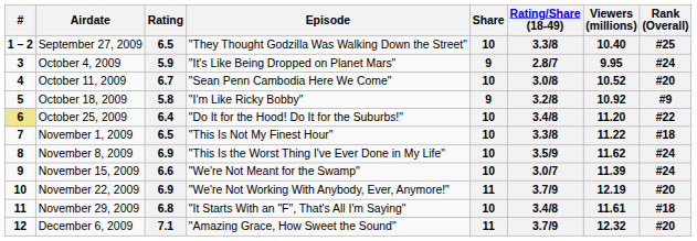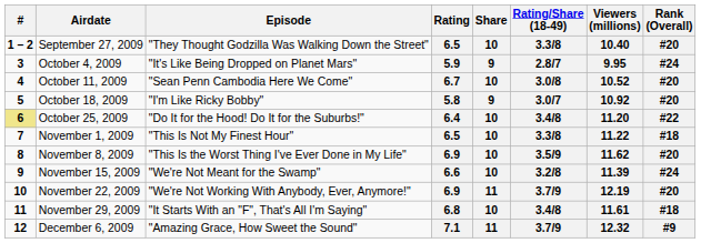columns swapped: Episode <-> Rating
September 27, 2009 | Rank (Overall): #25 -> #20
October 18, 2009 | Rating/Share (18-49): 3.2/8 -> 3.0/7
October 18, 2009 | Rank (Overall): #9 -> #20
November 8, 2009 | Rank (Overall): #24 -> #20
November 15, 2009 | Rating/Share (18-49): 3.0/7 -> 3.2/8
December 6, 2009 | Rank (Overall): #20 -> #9
